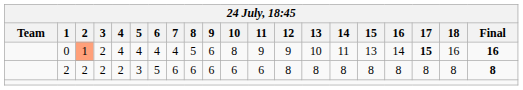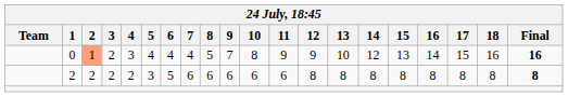0 | 4: 4 -> 3
0 | 9: 6 -> 7
0 | 14: 11 -> 12
0 | 17: bold -> normal
